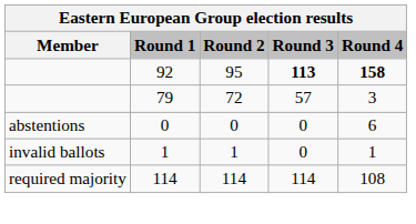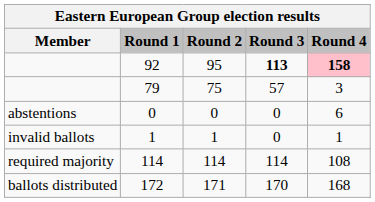92 | Round 4: no background -> pink background
79 | Round 2: 72 -> 75
+ row: ballots distributed | 172 | 171 | 170 | 168
